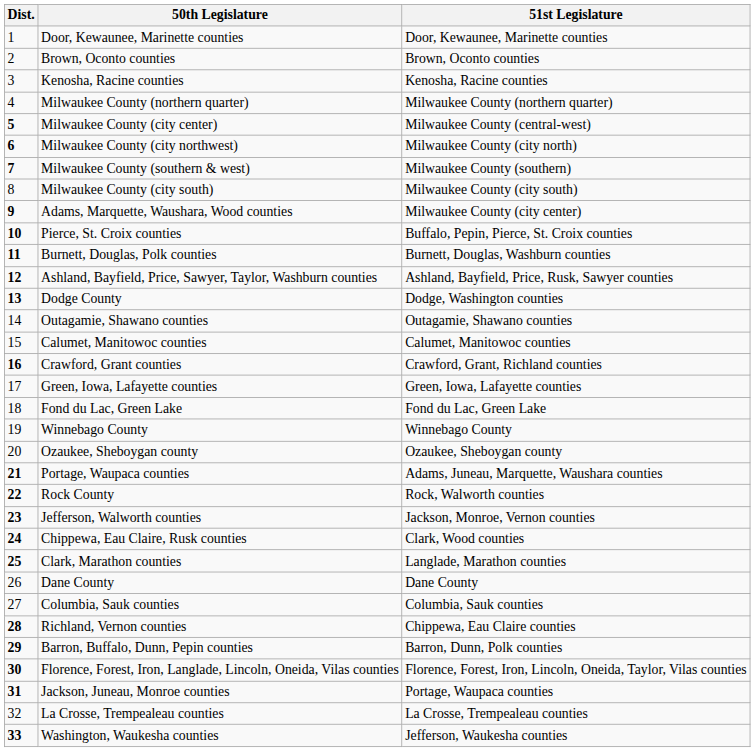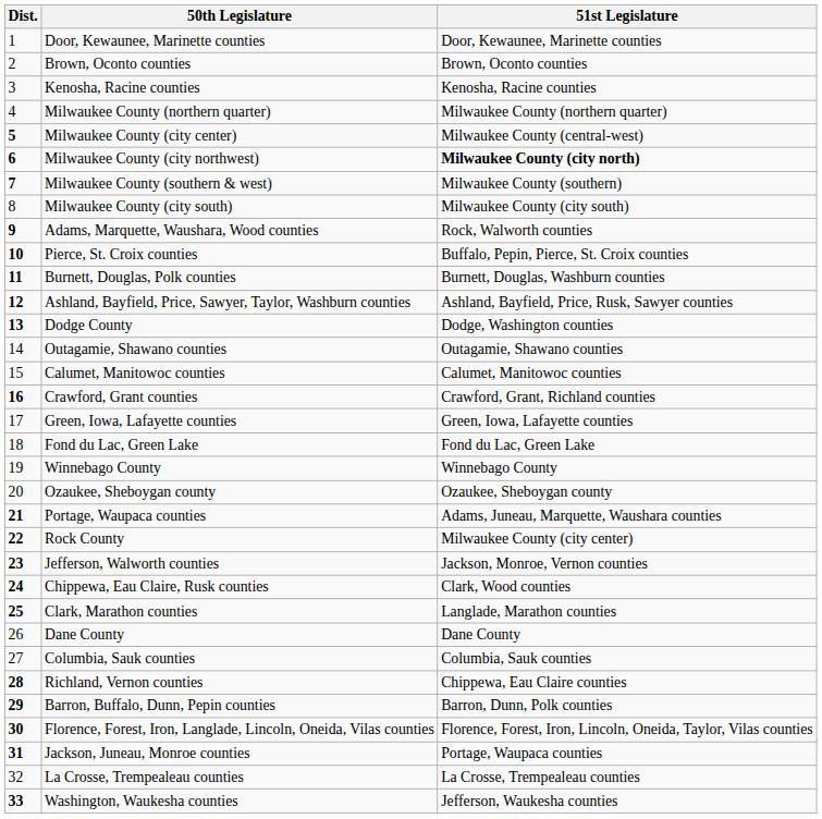Milwaukee County (city northwest) | 51st Legislature: normal -> bold
Adams, Marquette, Waushara, Wood counties | 51st Legislature: Milwaukee County (city center) -> Rock, Walworth counties
Rock County | 51st Legislature: Rock, Walworth counties -> Milwaukee County (city center)
